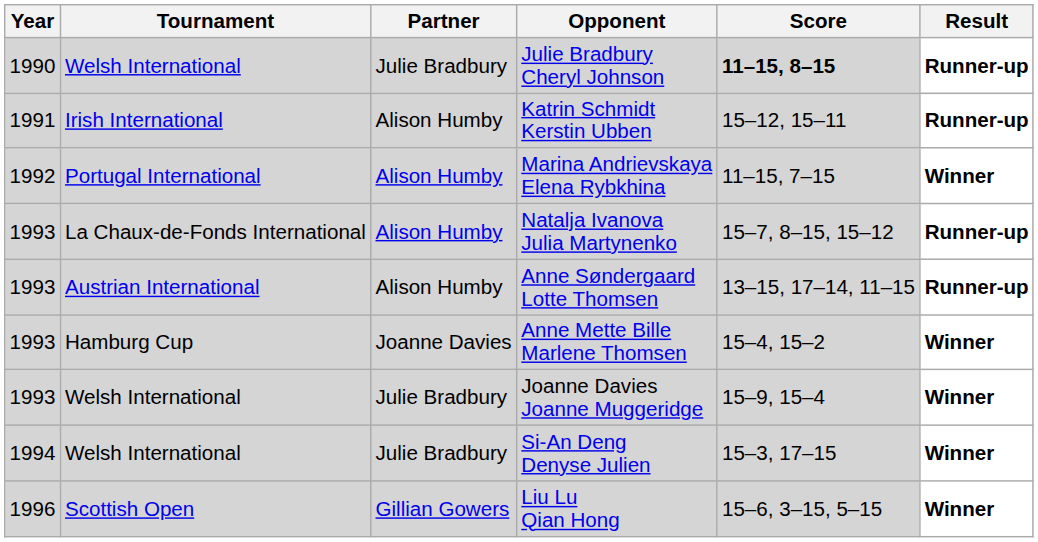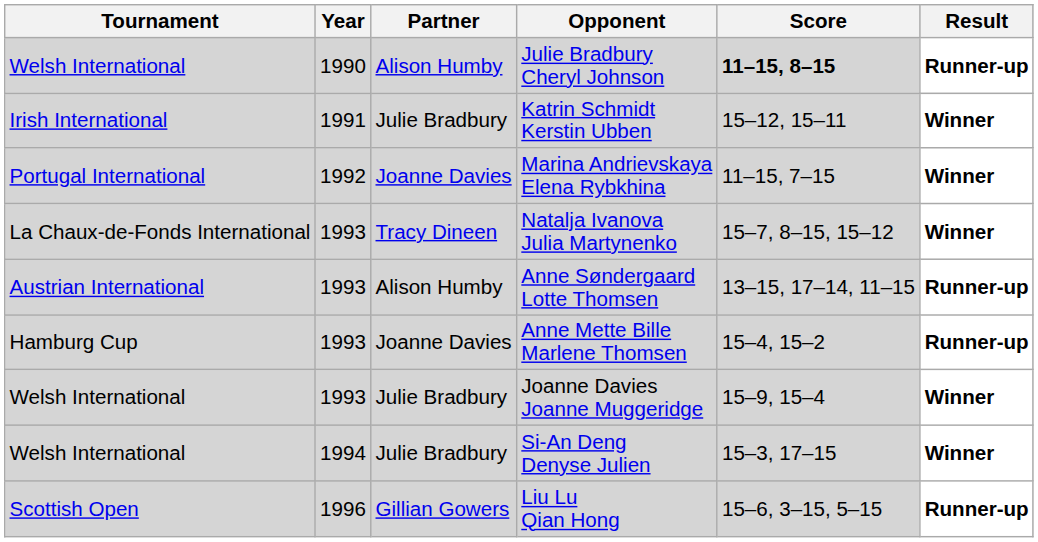columns swapped: Year <-> Tournament
Julie Bradbury Cheryl Johnson | Partner: Julie Bradbury -> Alison Humby
Katrin Schmidt Kerstin Ubben | Partner: Alison Humby -> Julie Bradbury
Katrin Schmidt Kerstin Ubben | Result: Runner-up -> Winner
Marina Andrievskaya Elena Rybkhina | Partner: Alison Humby -> Joanne Davies
Natalja Ivanova Julia Martynenko | Partner: Alison Humby -> Tracy Dineen
Natalja Ivanova Julia Martynenko | Result: Runner-up -> Winner
Anne Mette Bille Marlene Thomsen | Result: Winner -> Runner-up
Liu Lu Qian Hong | Result: Winner -> Runner-up
